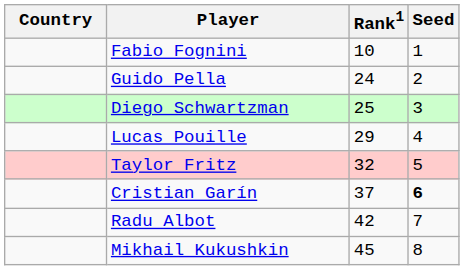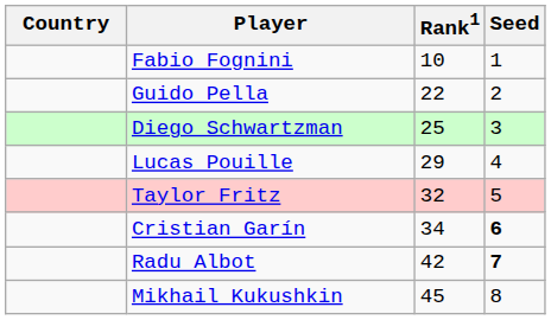Guido Pella | Rank1: 24 -> 22
Cristian Garín | Rank1: 37 -> 34
Radu Albot | Seed: normal -> bold
